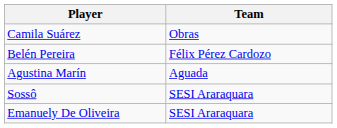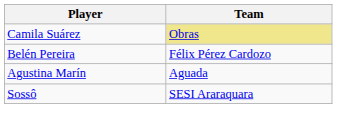Camila Suárez | Team: no background -> khaki background
- row: Emanuely De Oliveira | SESI Araraquara
